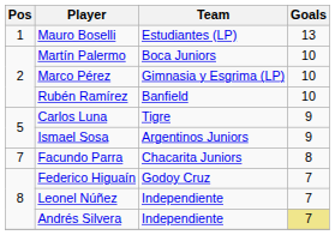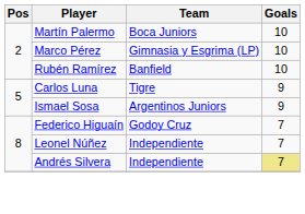- row: 1 | Mauro Boselli | Estudiantes (LP) | 13
- row: 7 | Facundo Parra | Chacarita Juniors | 8
